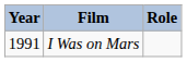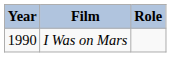I Was on Mars | Year: 1991 -> 1990
